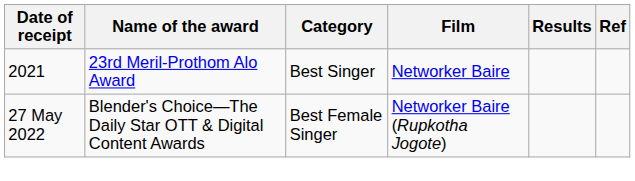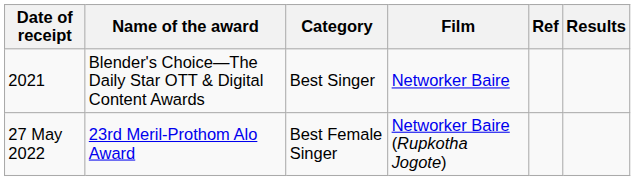columns swapped: Results <-> Ref
2021 | Name of the award: 23rd Meril-Prothom Alo Award -> Blender's Choice—The Daily Star OTT & Digital Content Awards
27 May 2022 | Name of the award: Blender's Choice—The Daily Star OTT & Digital Content Awards -> 23rd Meril-Prothom Alo Award
